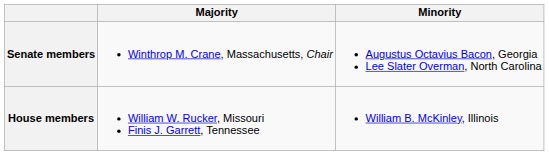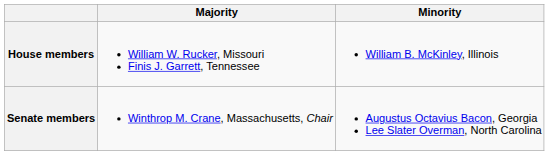rows swapped: Senate members <-> House members
